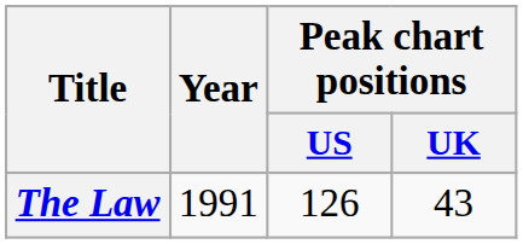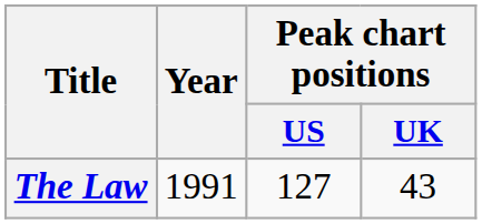The Law | Peak chart positions / US: 126 -> 127
